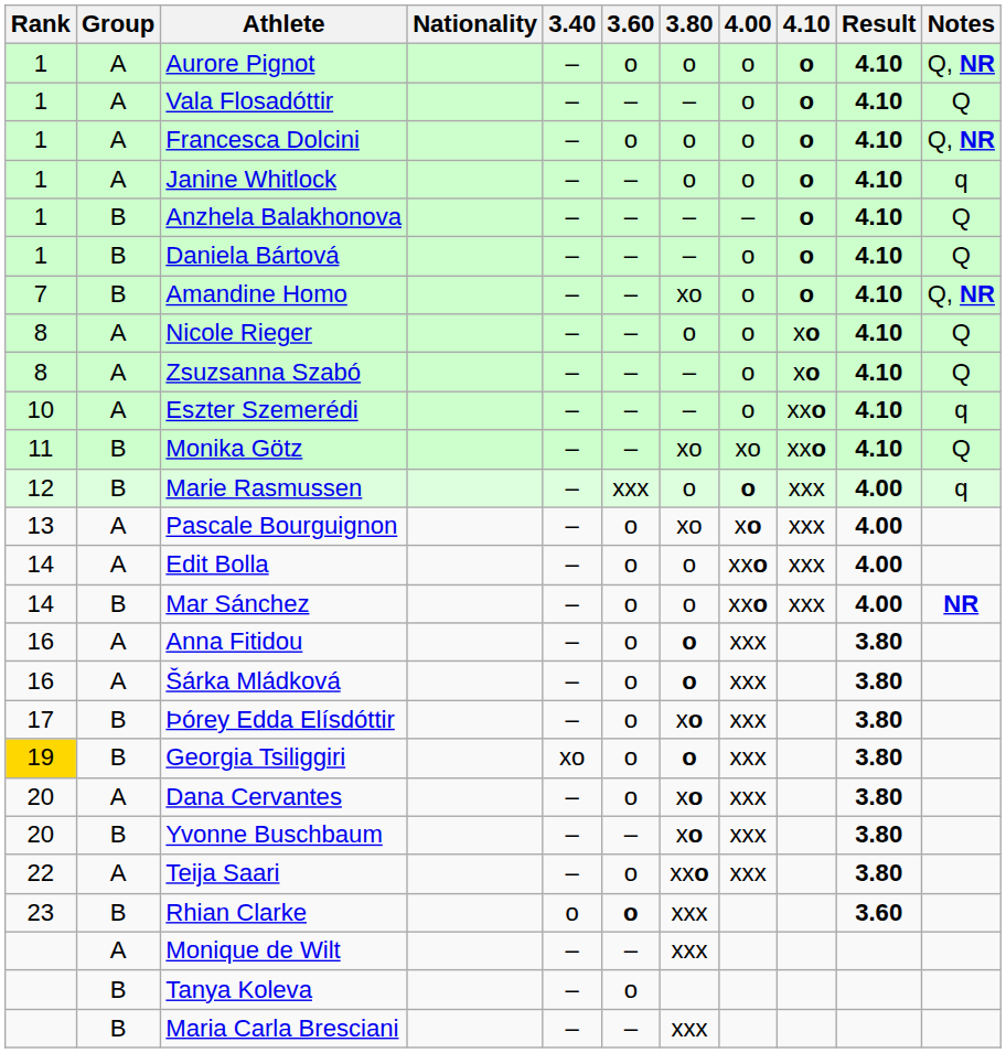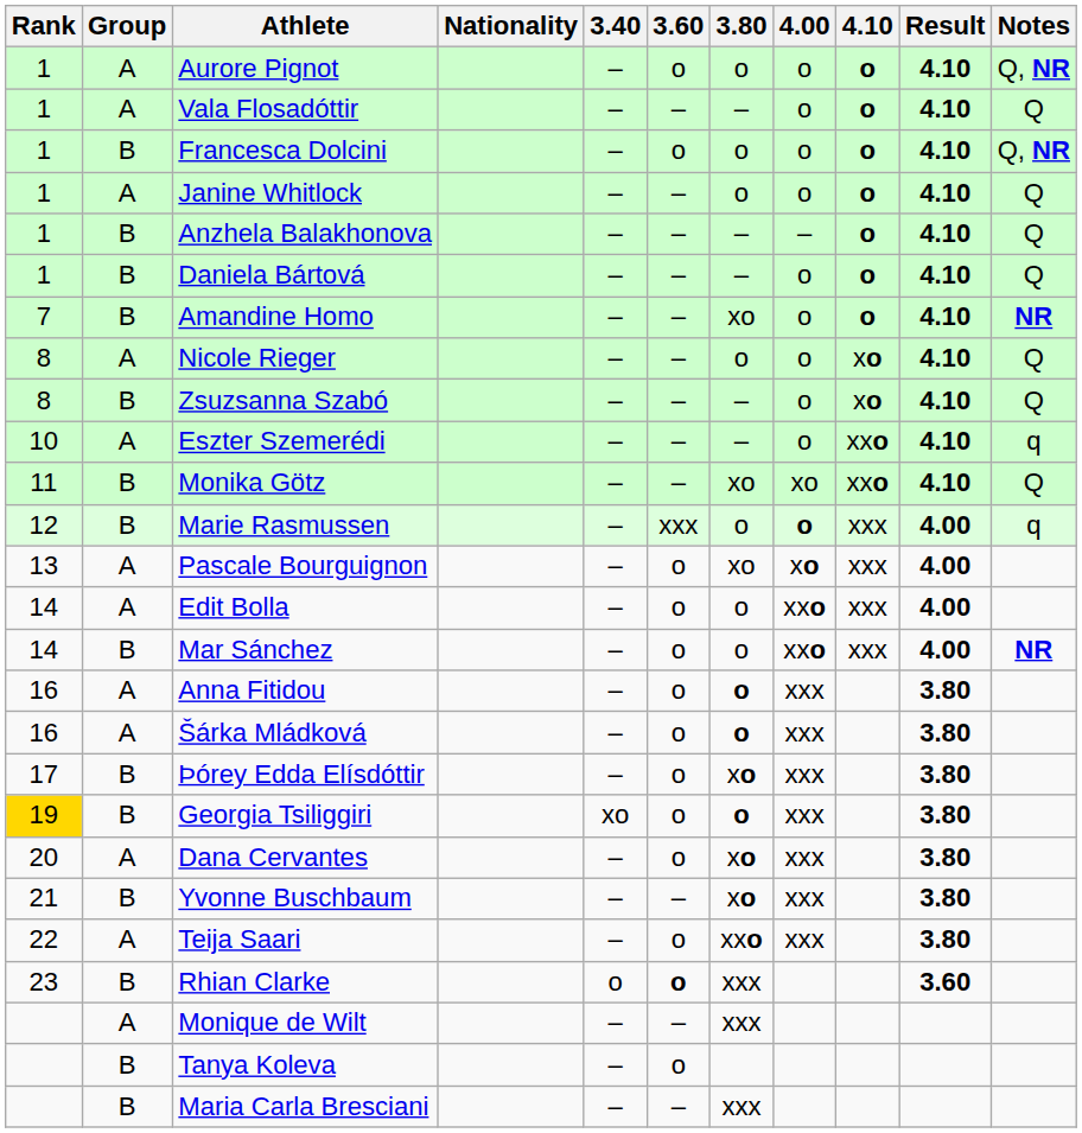Francesca Dolcini | Group: A -> B
Janine Whitlock | Notes: q -> Q
Amandine Homo | Notes: Q, NR -> NR
Zsuzsanna Szabó | Group: A -> B
Yvonne Buschbaum | Rank: 20 -> 21
